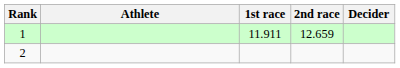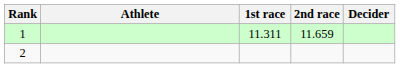1 | 1st race: 11.911 -> 11.311
1 | 2nd race: 12.659 -> 11.659
